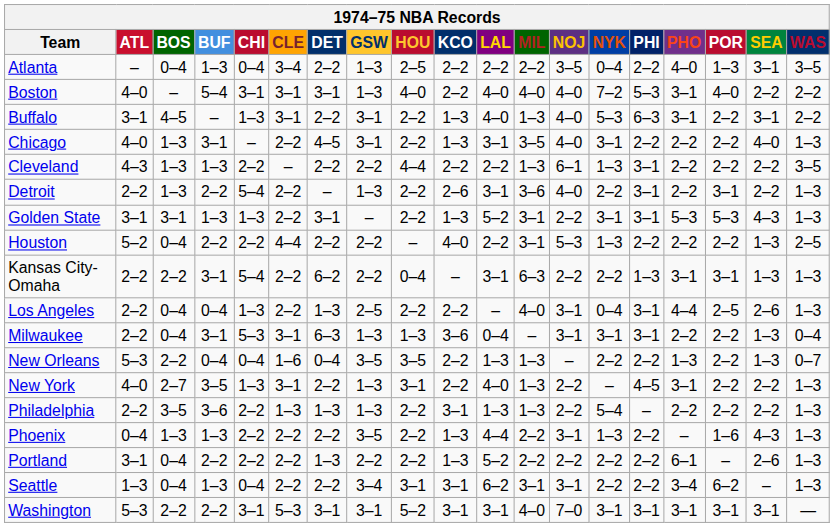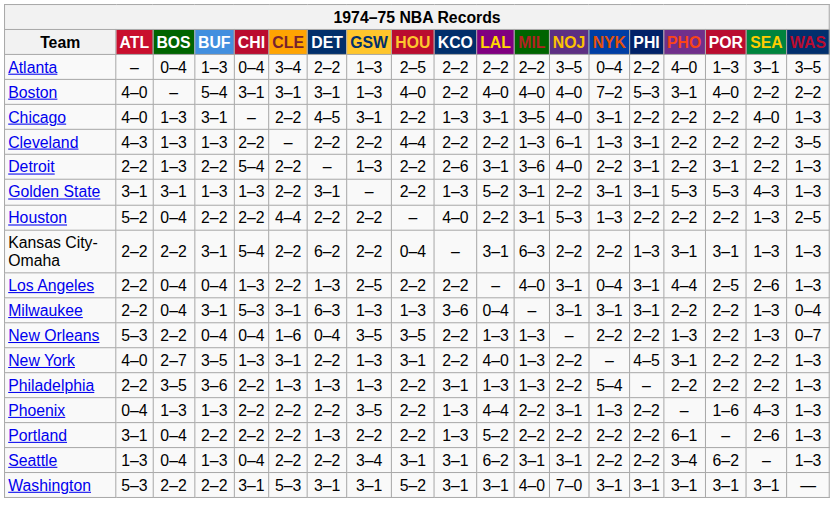- row: Buffalo | 3–1 | 4–5 | – | 1–3 | 3–1 | 2–2 | 3–1 | 2–2 | 1–3 | 4–0 | 1–3 | 4–0 | 5–3 | 6–3 | 3–1 | 2–2 | 3–1 | 2–2
